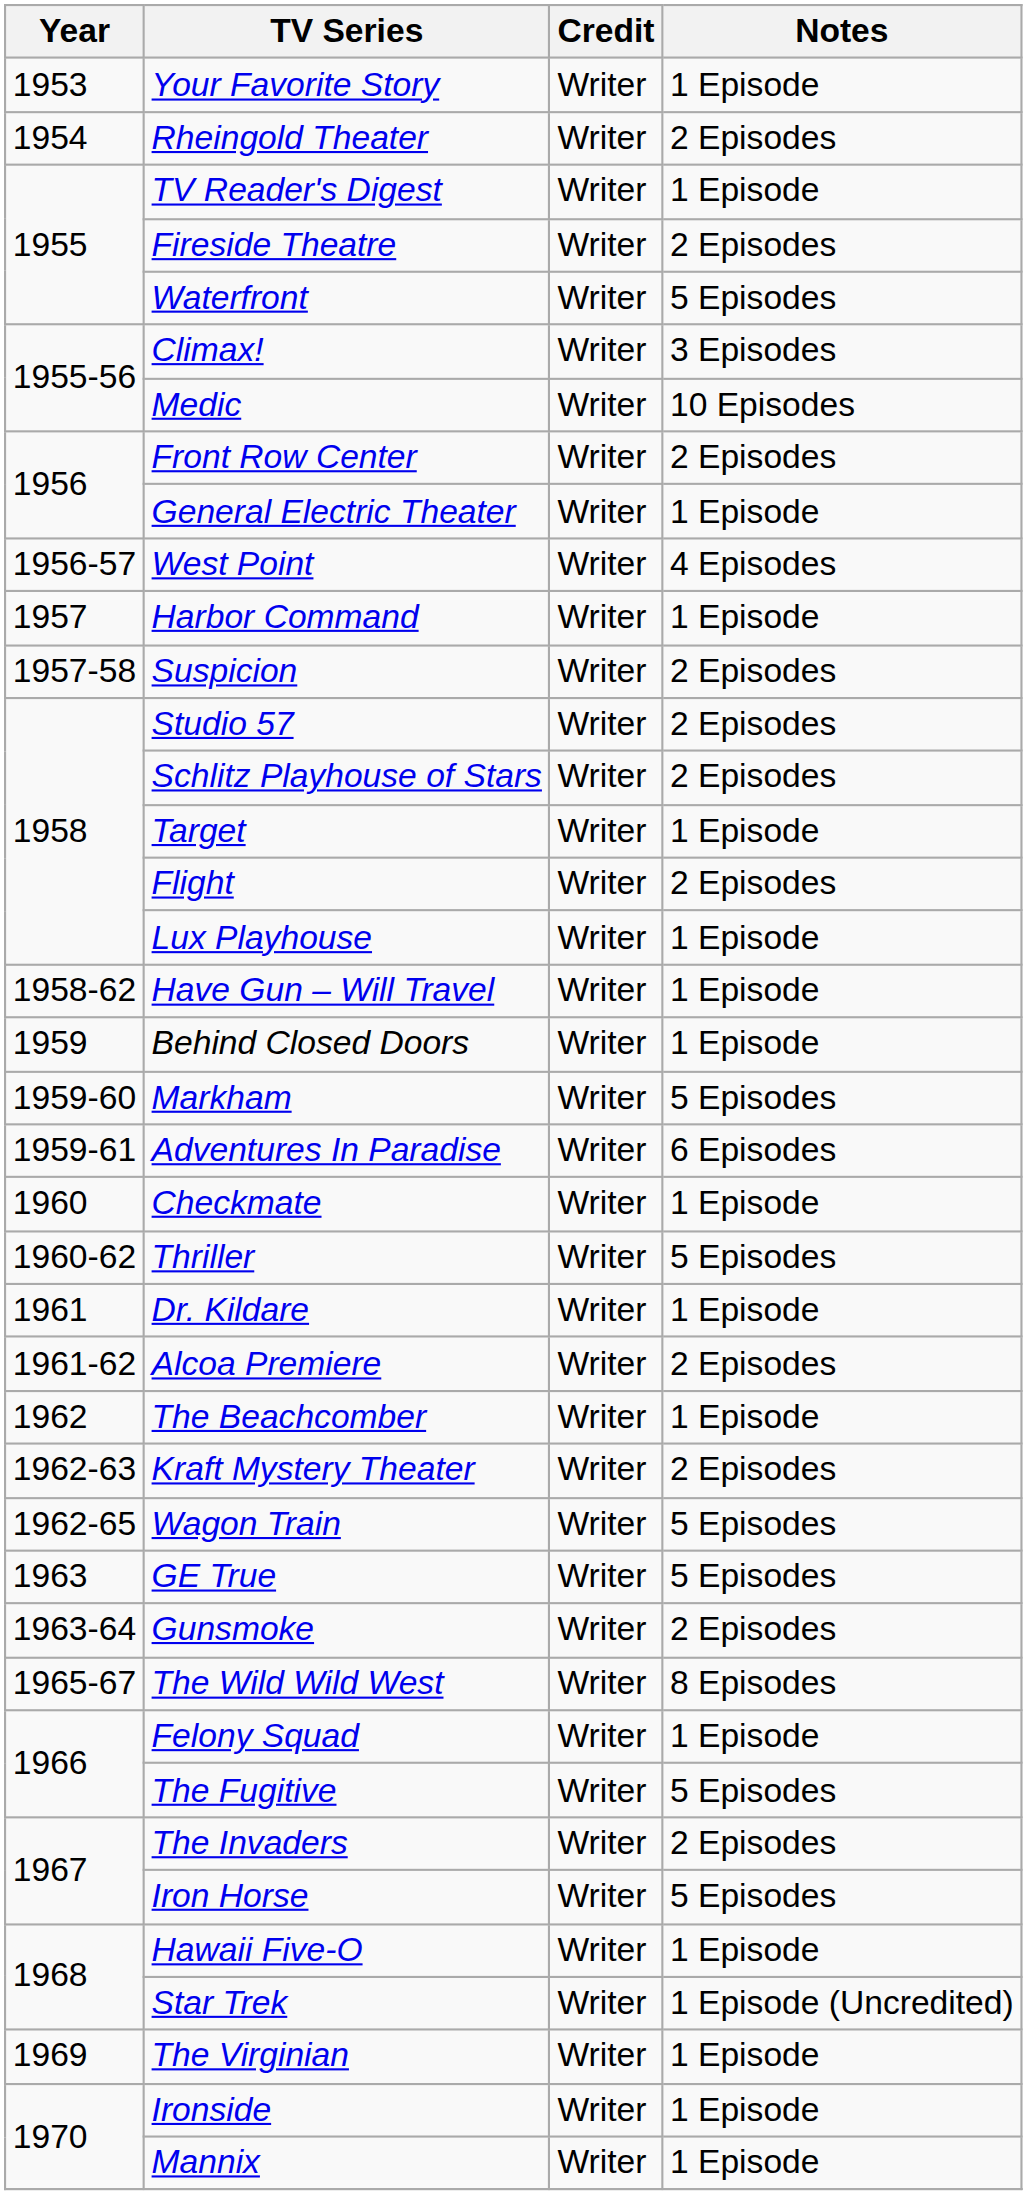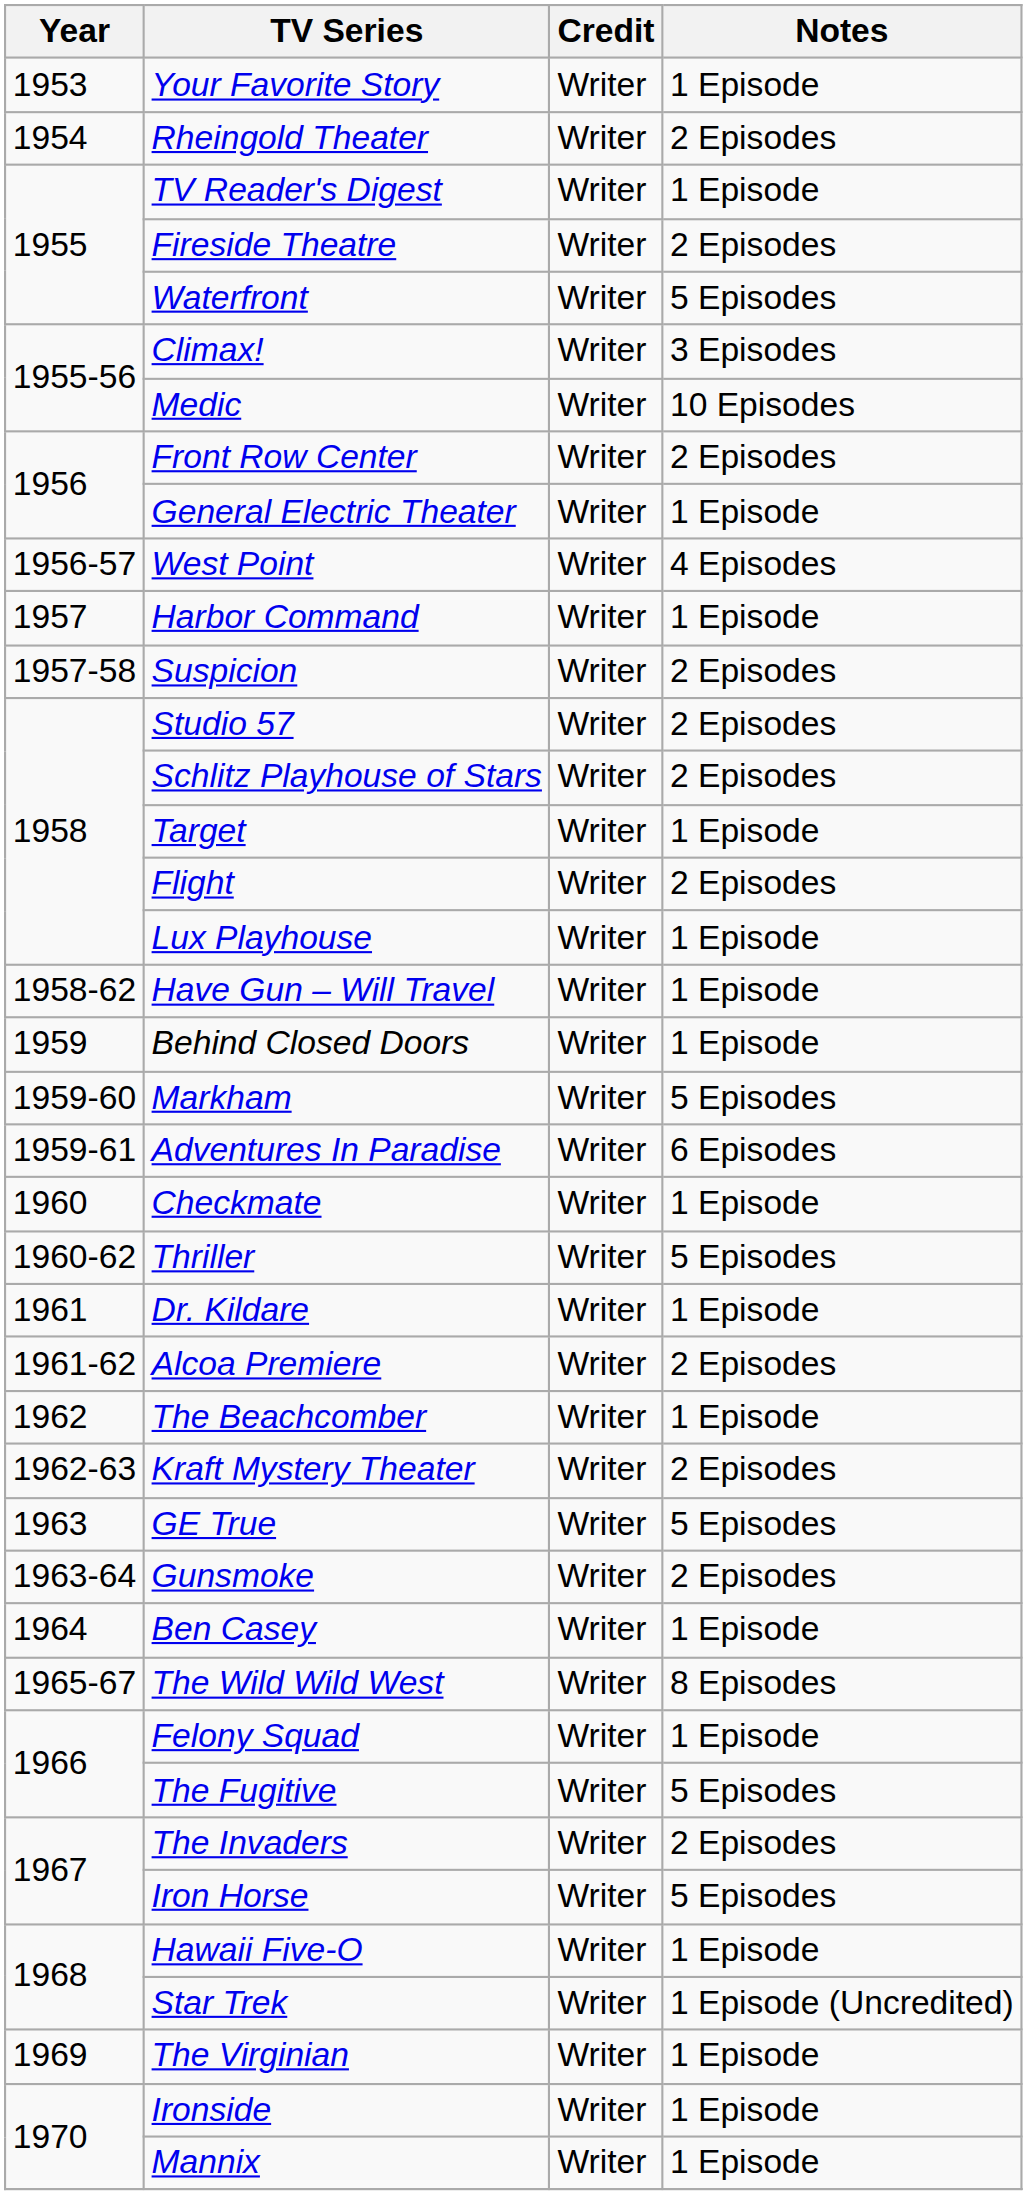- row: 1962-65 | Wagon Train | Writer | 5 Episodes
+ row: 1964 | Ben Casey | Writer | 1 Episode
